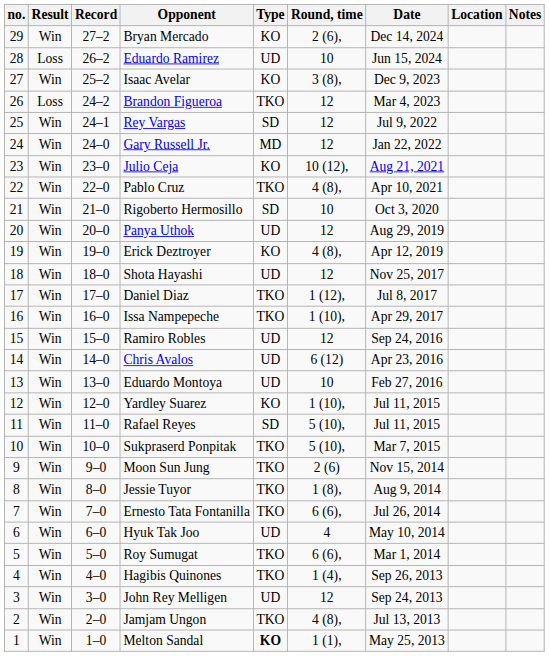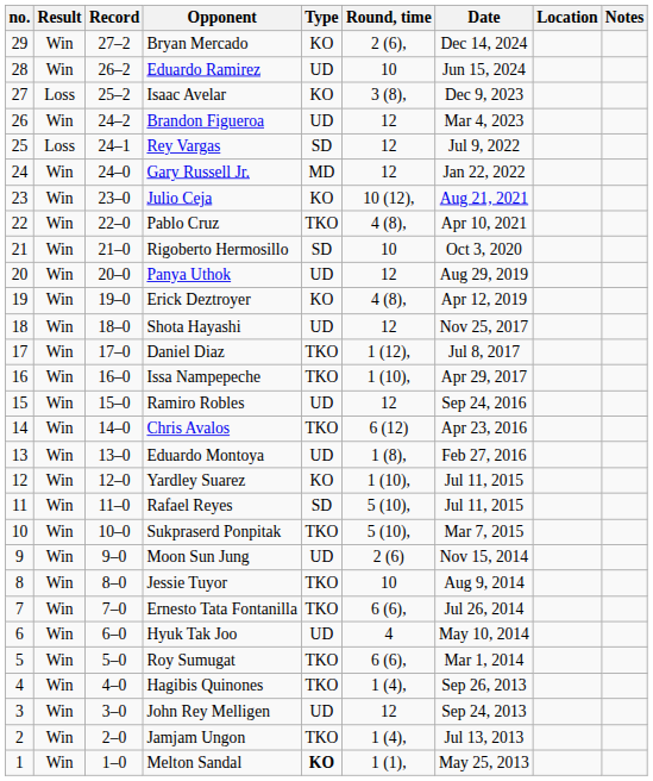Eduardo Ramirez | Result: Loss -> Win
Isaac Avelar | Result: Win -> Loss
Brandon Figueroa | Result: Loss -> Win
Brandon Figueroa | Type: TKO -> UD
Rey Vargas | Result: Win -> Loss
Chris Avalos | Type: UD -> TKO
Eduardo Montoya | Round, time: 10 -> 1 (8),
Moon Sun Jung | Type: TKO -> UD
Jessie Tuyor | Round, time: 1 (8), -> 10
Jamjam Ungon | Round, time: 4 (8), -> 1 (4),
